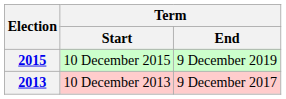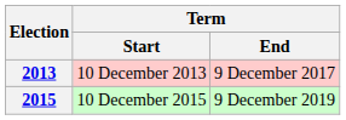rows swapped: 2013 <-> 2015
